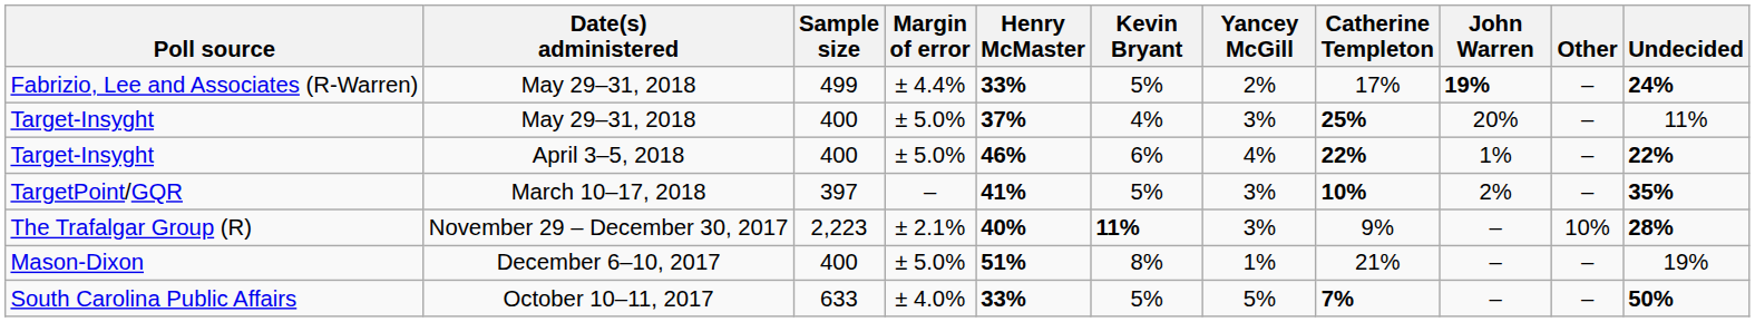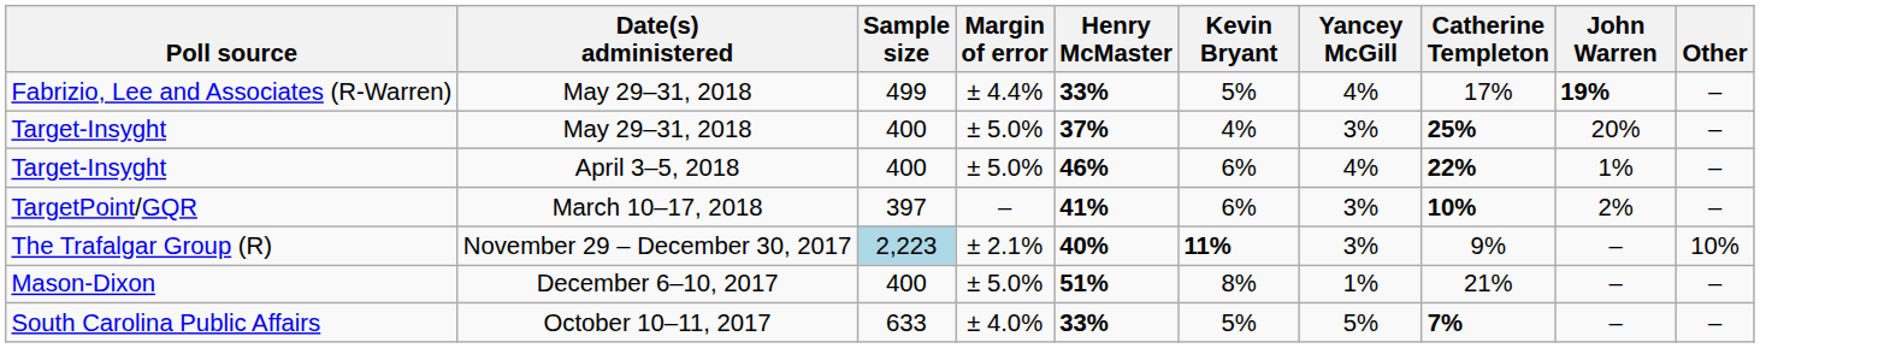- column: Undecided | 24% | 11% | 22% | 35% | 28% | 19% | 50%
Fabrizio, Lee and Associates (R-Warren) | Yancey McGill: 2% -> 4%
TargetPoint/GQR | Kevin Bryant: 5% -> 6%
The Trafalgar Group (R) | Sample size: no background -> lightblue background
